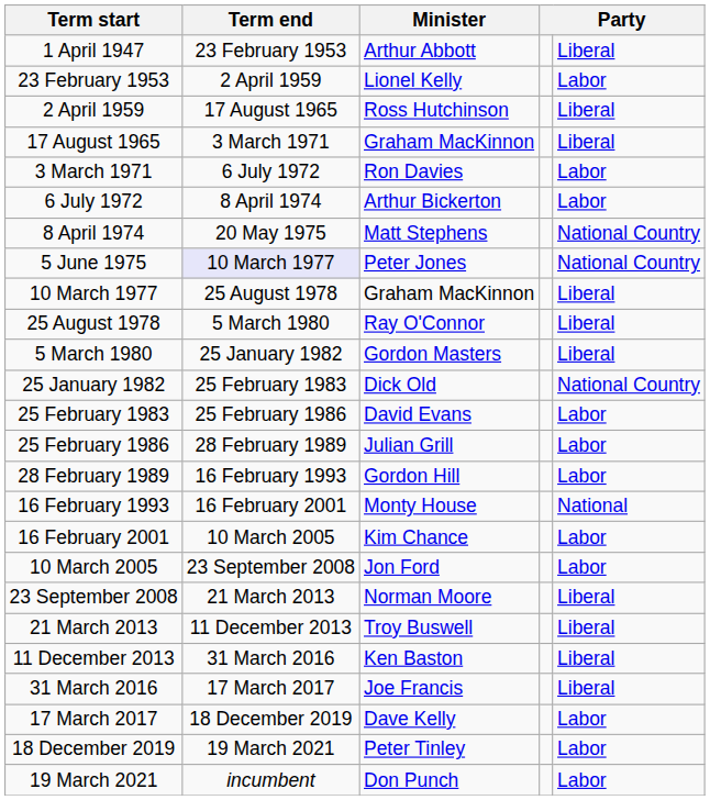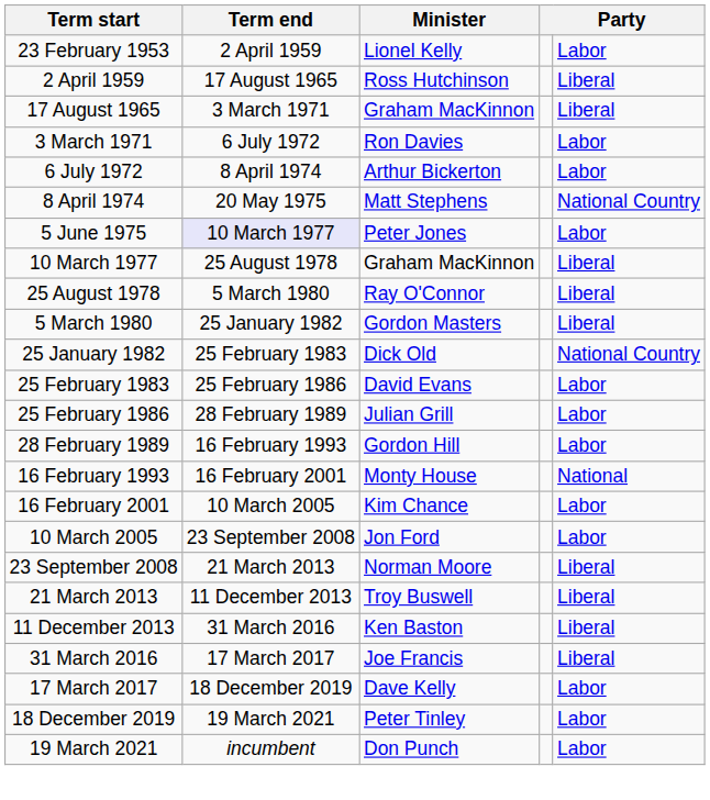- row: 1 April 1947 | 23 February 1953 | Arthur Abbott | Liberal
5 June 1975 | column 5: National Country -> Labor
